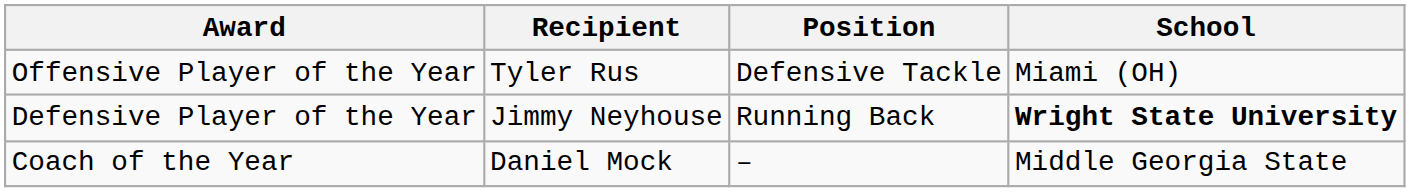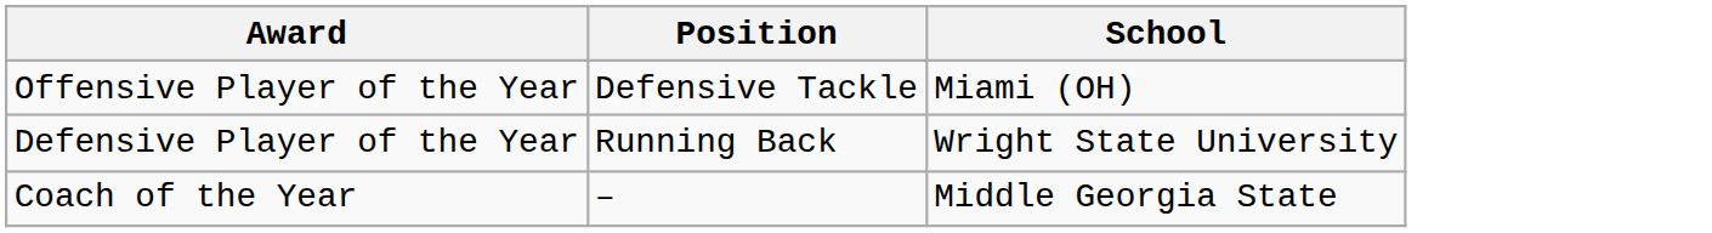- column: Recipient | Tyler Rus | Jimmy Neyhouse | Daniel Mock
Defensive Player of the Year | School: bold -> normal
